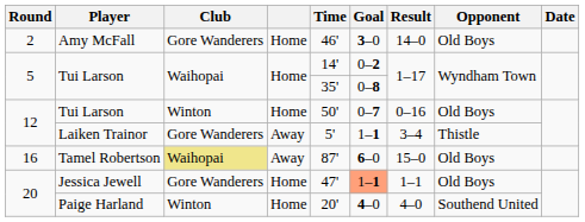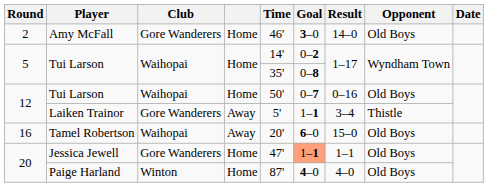12 / Tui Larson | Club: Winton -> Waihopai
Tamel Robertson | Club: khaki background -> no background
Tamel Robertson | Time: 87' -> 20'
Paige Harland | Time: 20' -> 87'
Paige Harland | Opponent: Southend United -> Old Boys
